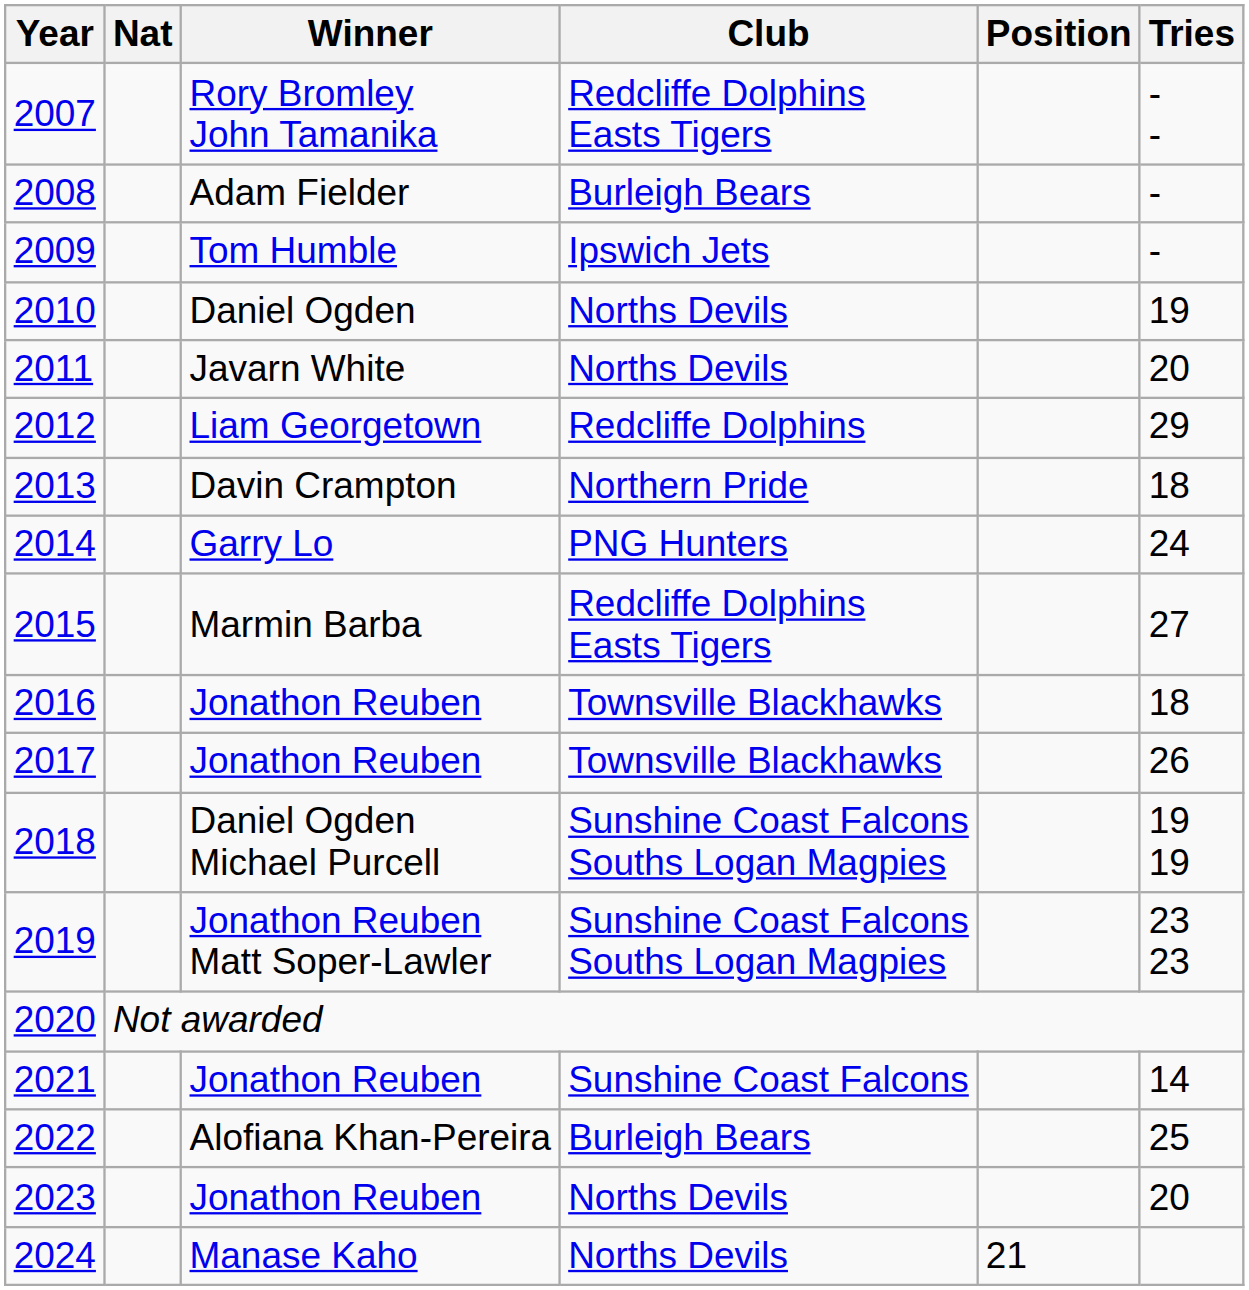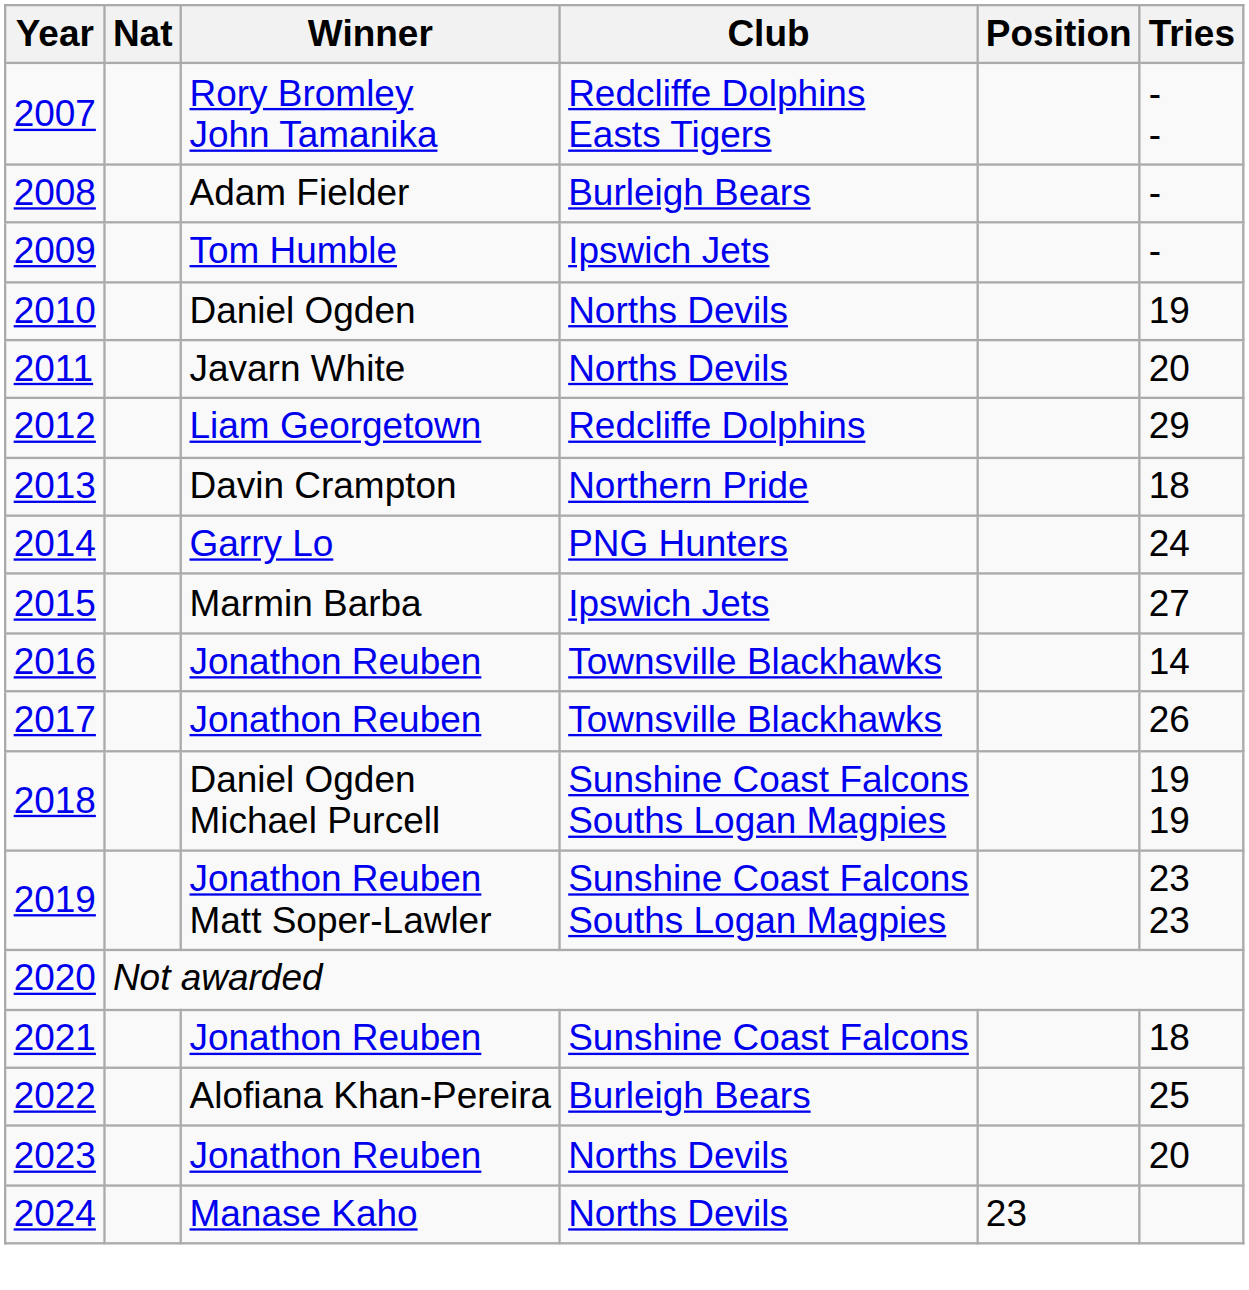2015 | Club: Redcliffe Dolphins Easts Tigers -> Ipswich Jets
2016 | Tries: 18 -> 14
2021 | Tries: 14 -> 18
2024 | Position: 21 -> 23
